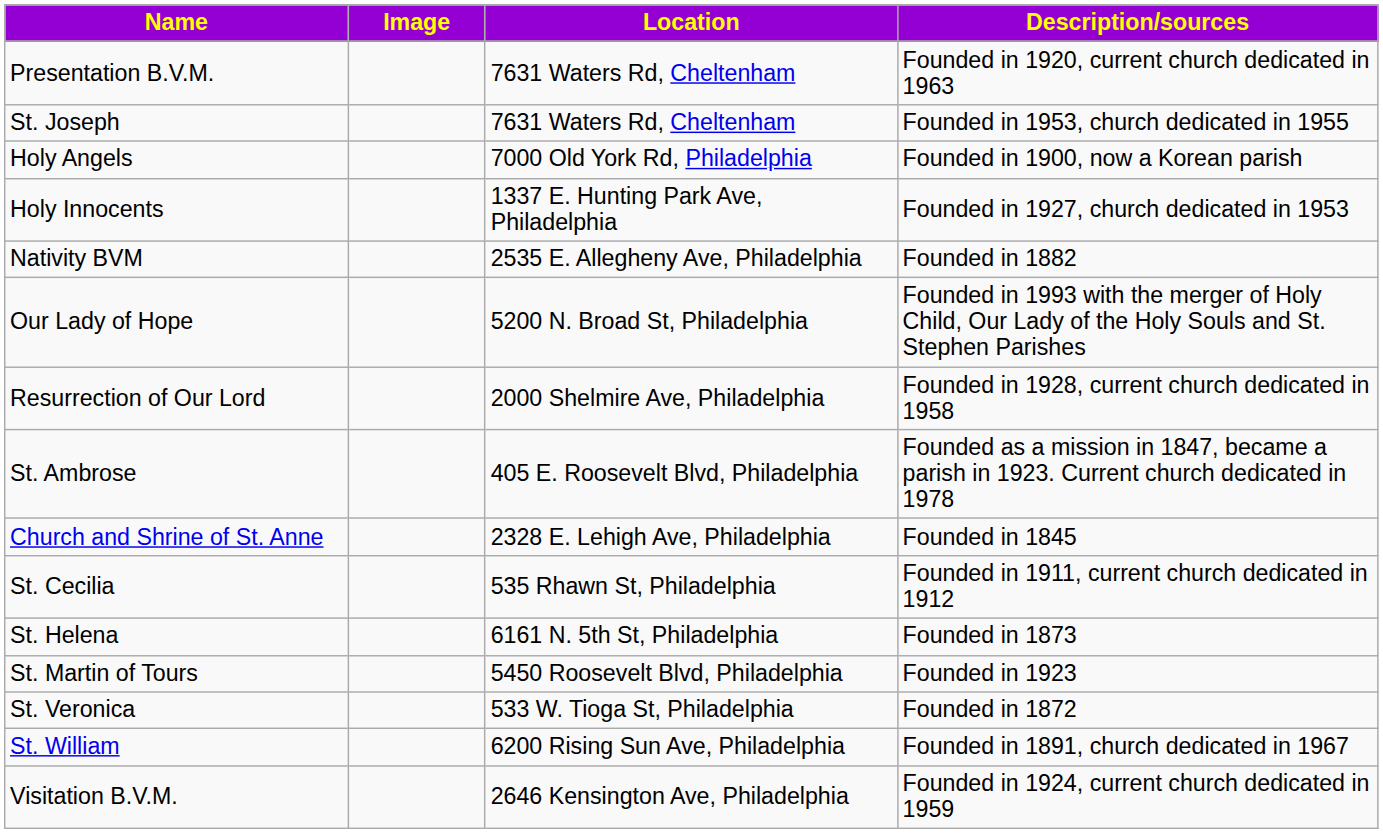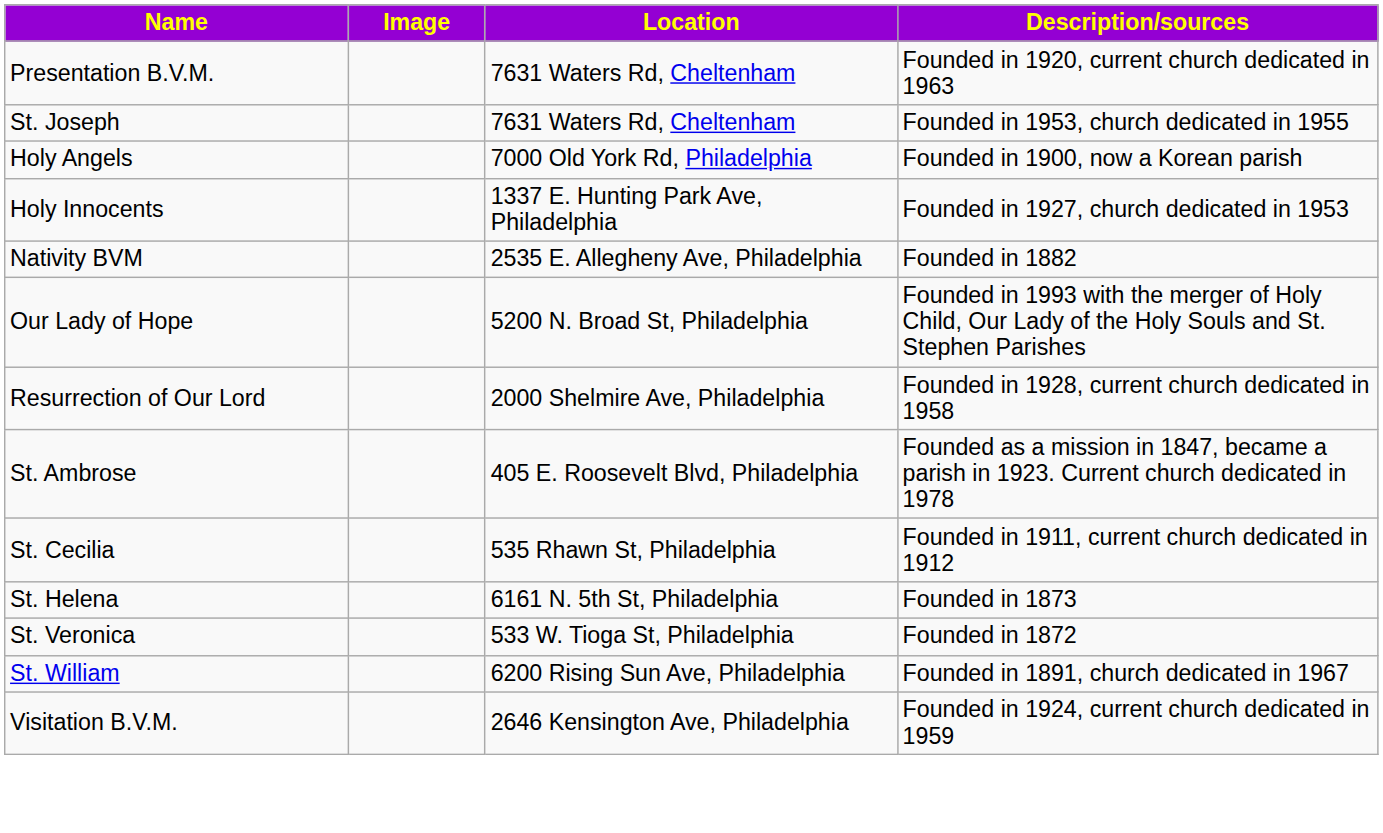- row: Church and Shrine of St. Anne | 2328 E. Lehigh Ave, Philadelphia | Founded in 1845
- row: St. Martin of Tours | 5450 Roosevelt Blvd, Philadelphia | Founded in 1923
